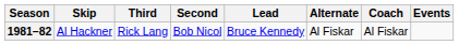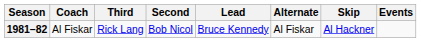columns swapped: Skip <-> Coach
